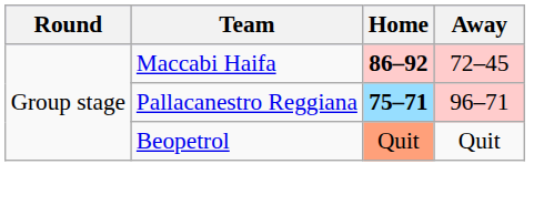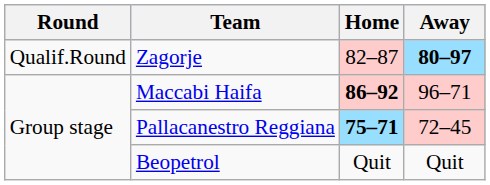+ row: Qualif.Round | Zagorje | 82–87 | 80–97
Maccabi Haifa | Away: 72–45 -> 96–71
Pallacanestro Reggiana | Away: 96–71 -> 72–45
Beopetrol | Home: lightsalmon background -> no background
